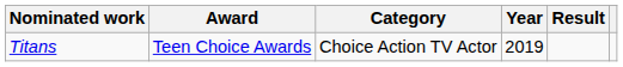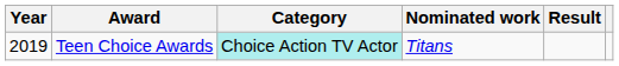columns swapped: Year <-> Nominated work
Teen Choice Awards | Category: no background -> paleturquoise background
